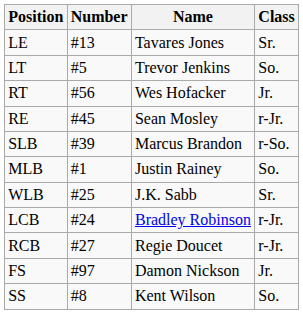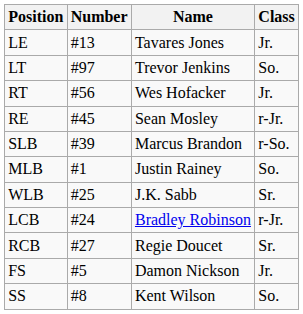LE | Class: Sr. -> Jr.
LT | Number: #5 -> #97
RCB | Class: r-Jr. -> Sr.
FS | Number: #97 -> #5
